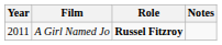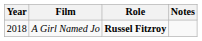A Girl Named Jo | Year: 2011 -> 2018
